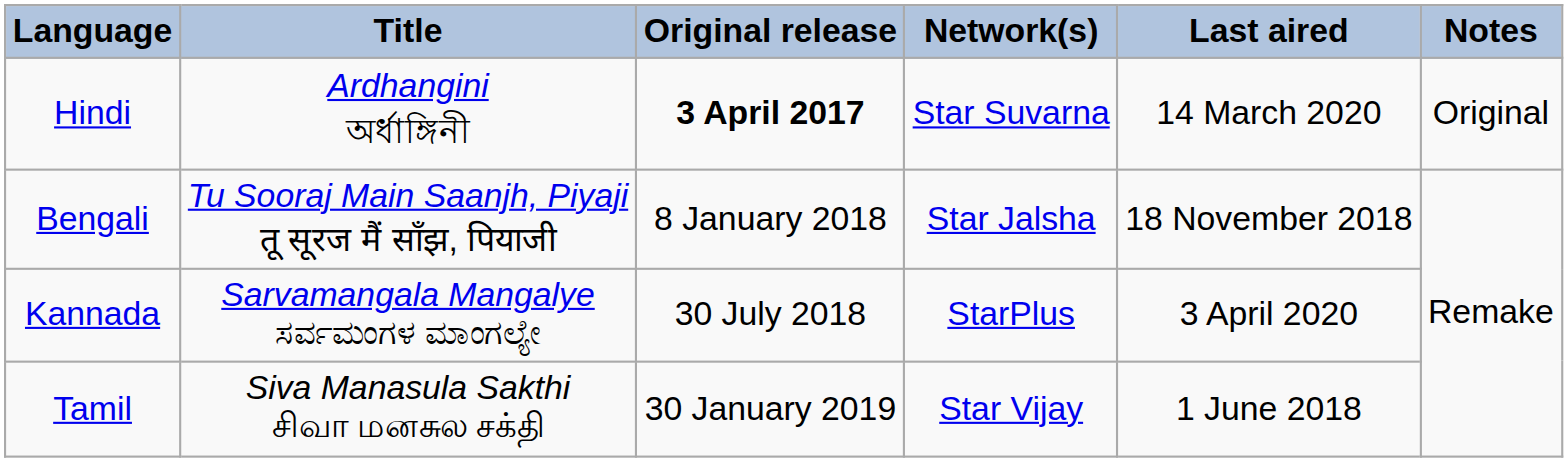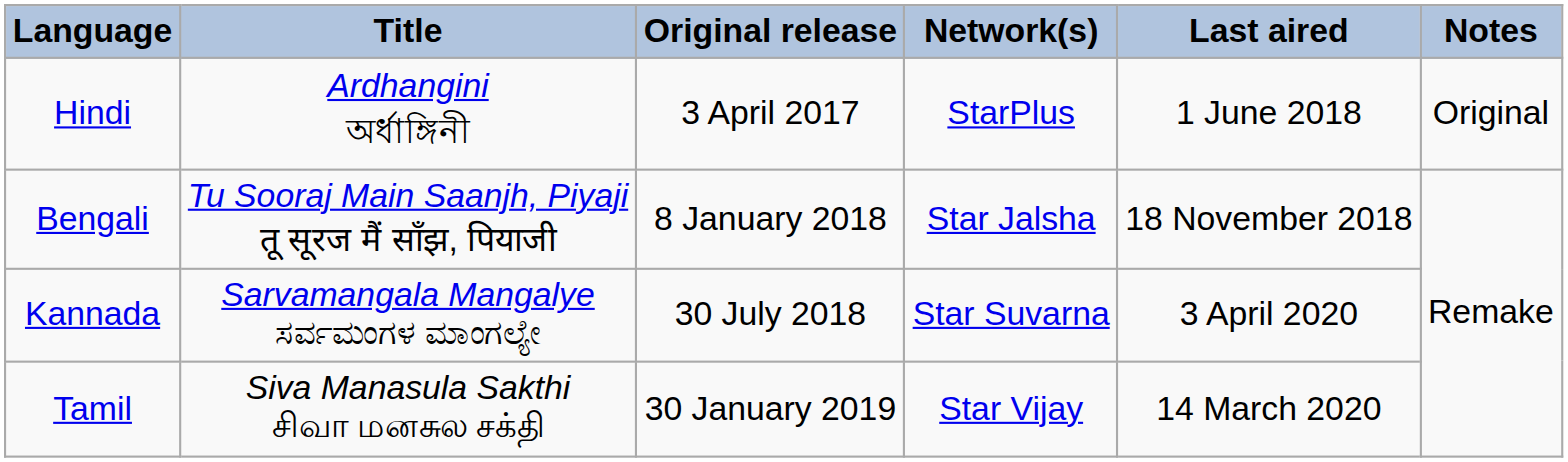Hindi | Original release: bold -> normal
Hindi | Network(s): Star Suvarna -> StarPlus
Hindi | Last aired: 14 March 2020 -> 1 June 2018
Kannada | Network(s): StarPlus -> Star Suvarna
Tamil | Last aired: 1 June 2018 -> 14 March 2020
